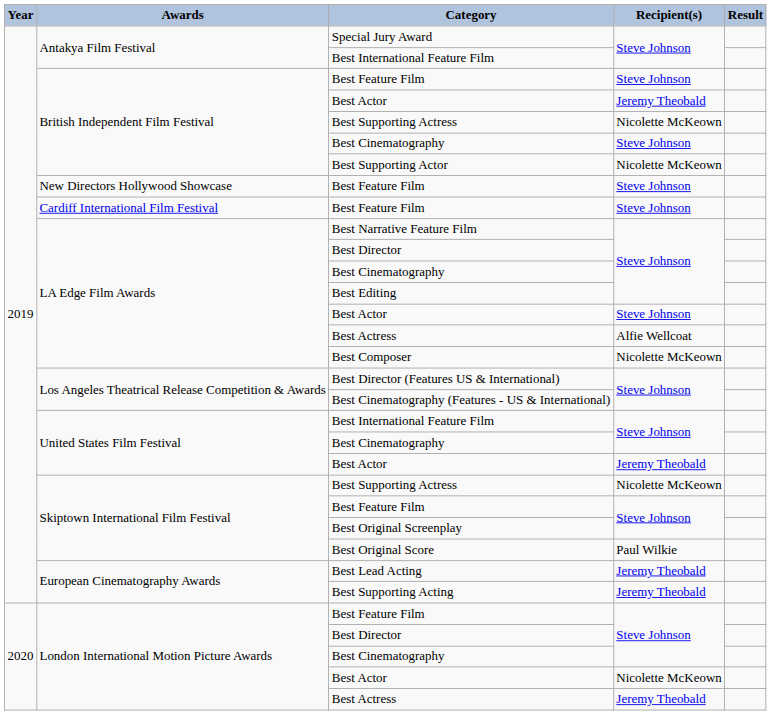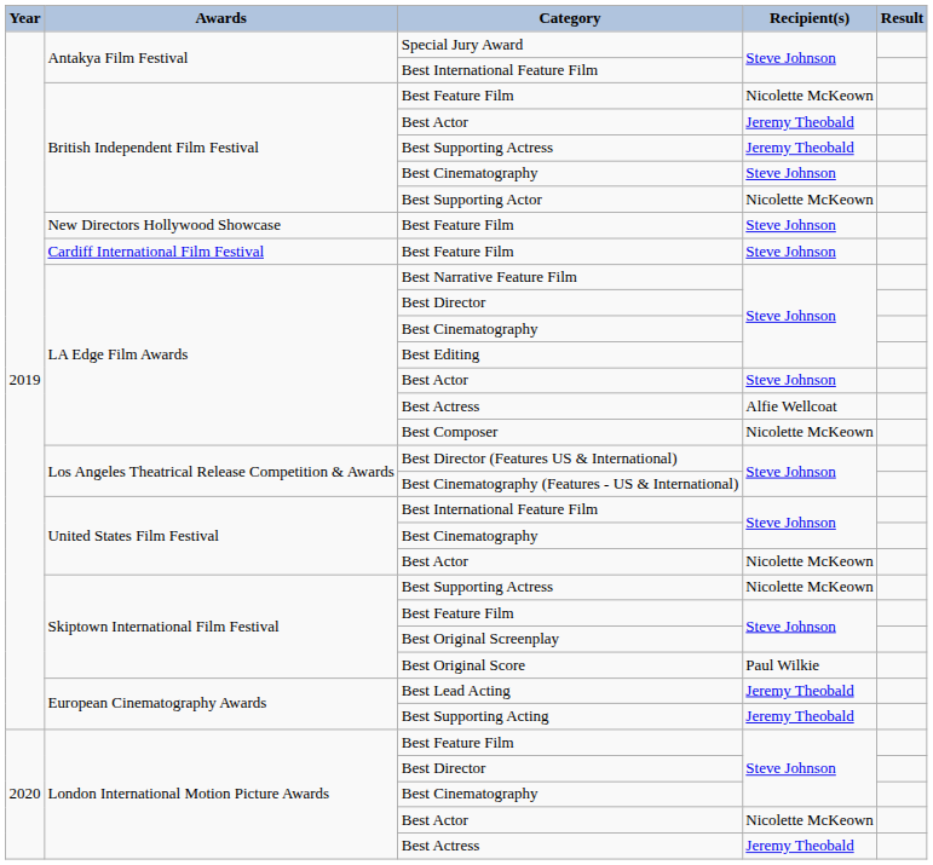British Independent Film Festival / Best Feature Film | Recipient(s): Steve Johnson -> Nicolette McKeown
British Independent Film Festival / Best Supporting Actress | Recipient(s): Nicolette McKeown -> Jeremy Theobald
United States Film Festival / Best Actor | Recipient(s): Jeremy Theobald -> Nicolette McKeown
